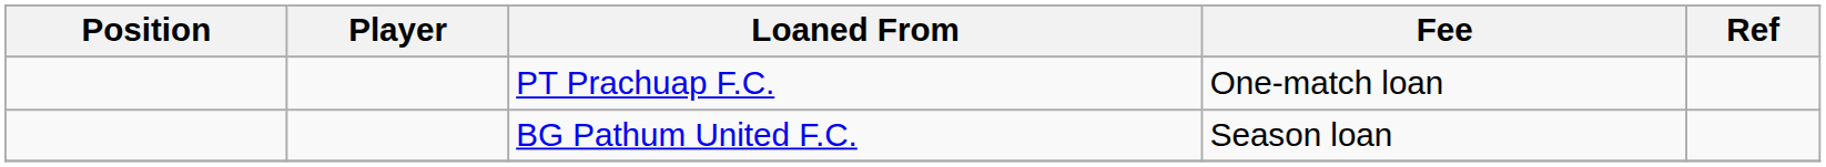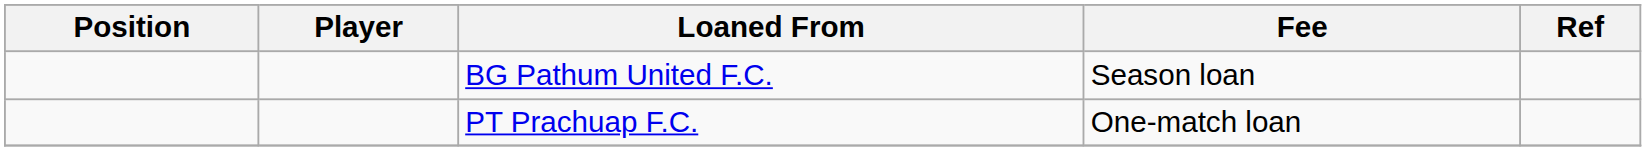rows swapped: PT Prachuap F.C. <-> BG Pathum United F.C.
